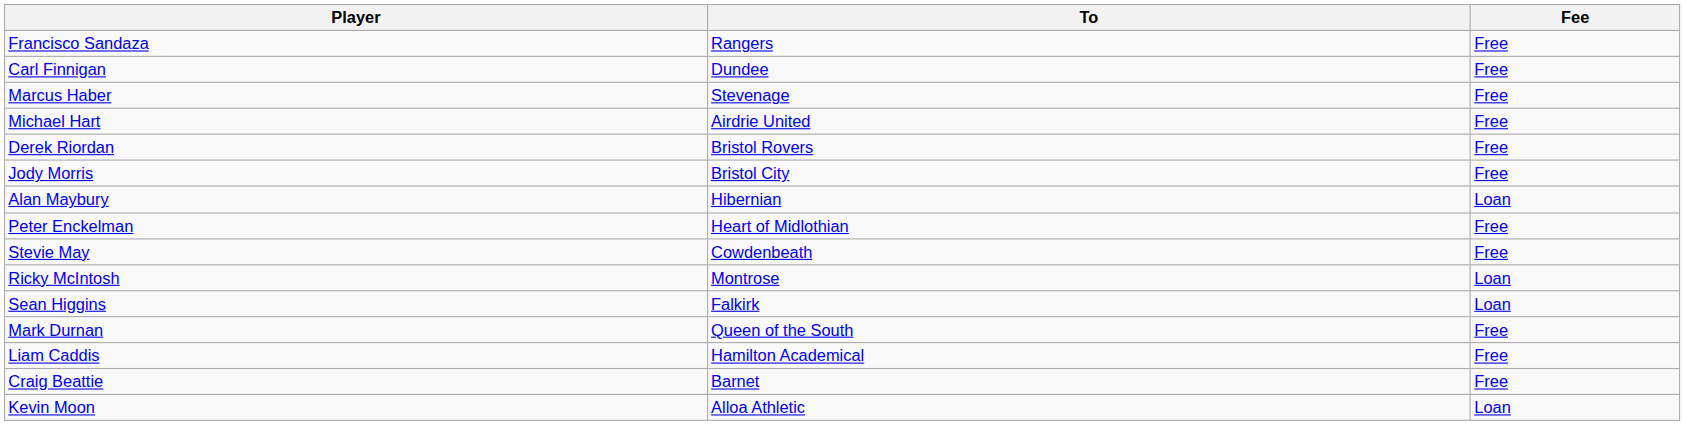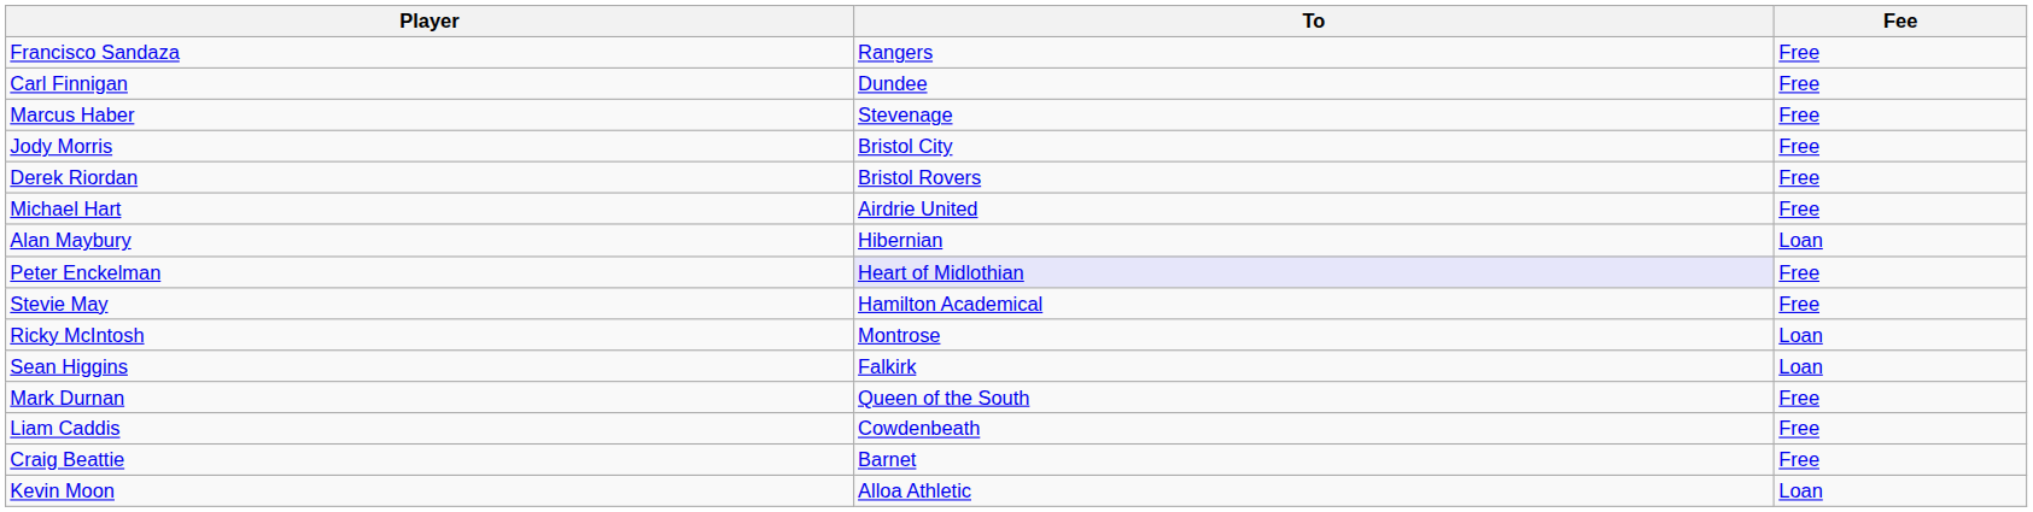rows swapped: Jody Morris <-> Michael Hart
Peter Enckelman | To: no background -> lavender background
Stevie May | To: Cowdenbeath -> Hamilton Academical
Liam Caddis | To: Hamilton Academical -> Cowdenbeath
